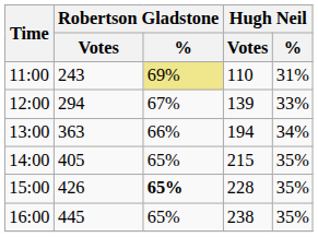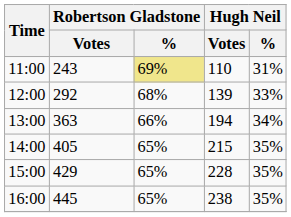12:00 | Robertson Gladstone / Votes: 294 -> 292
12:00 | Robertson Gladstone / %: 67% -> 68%
15:00 | Robertson Gladstone / Votes: 426 -> 429
15:00 | Robertson Gladstone / %: bold -> normal
